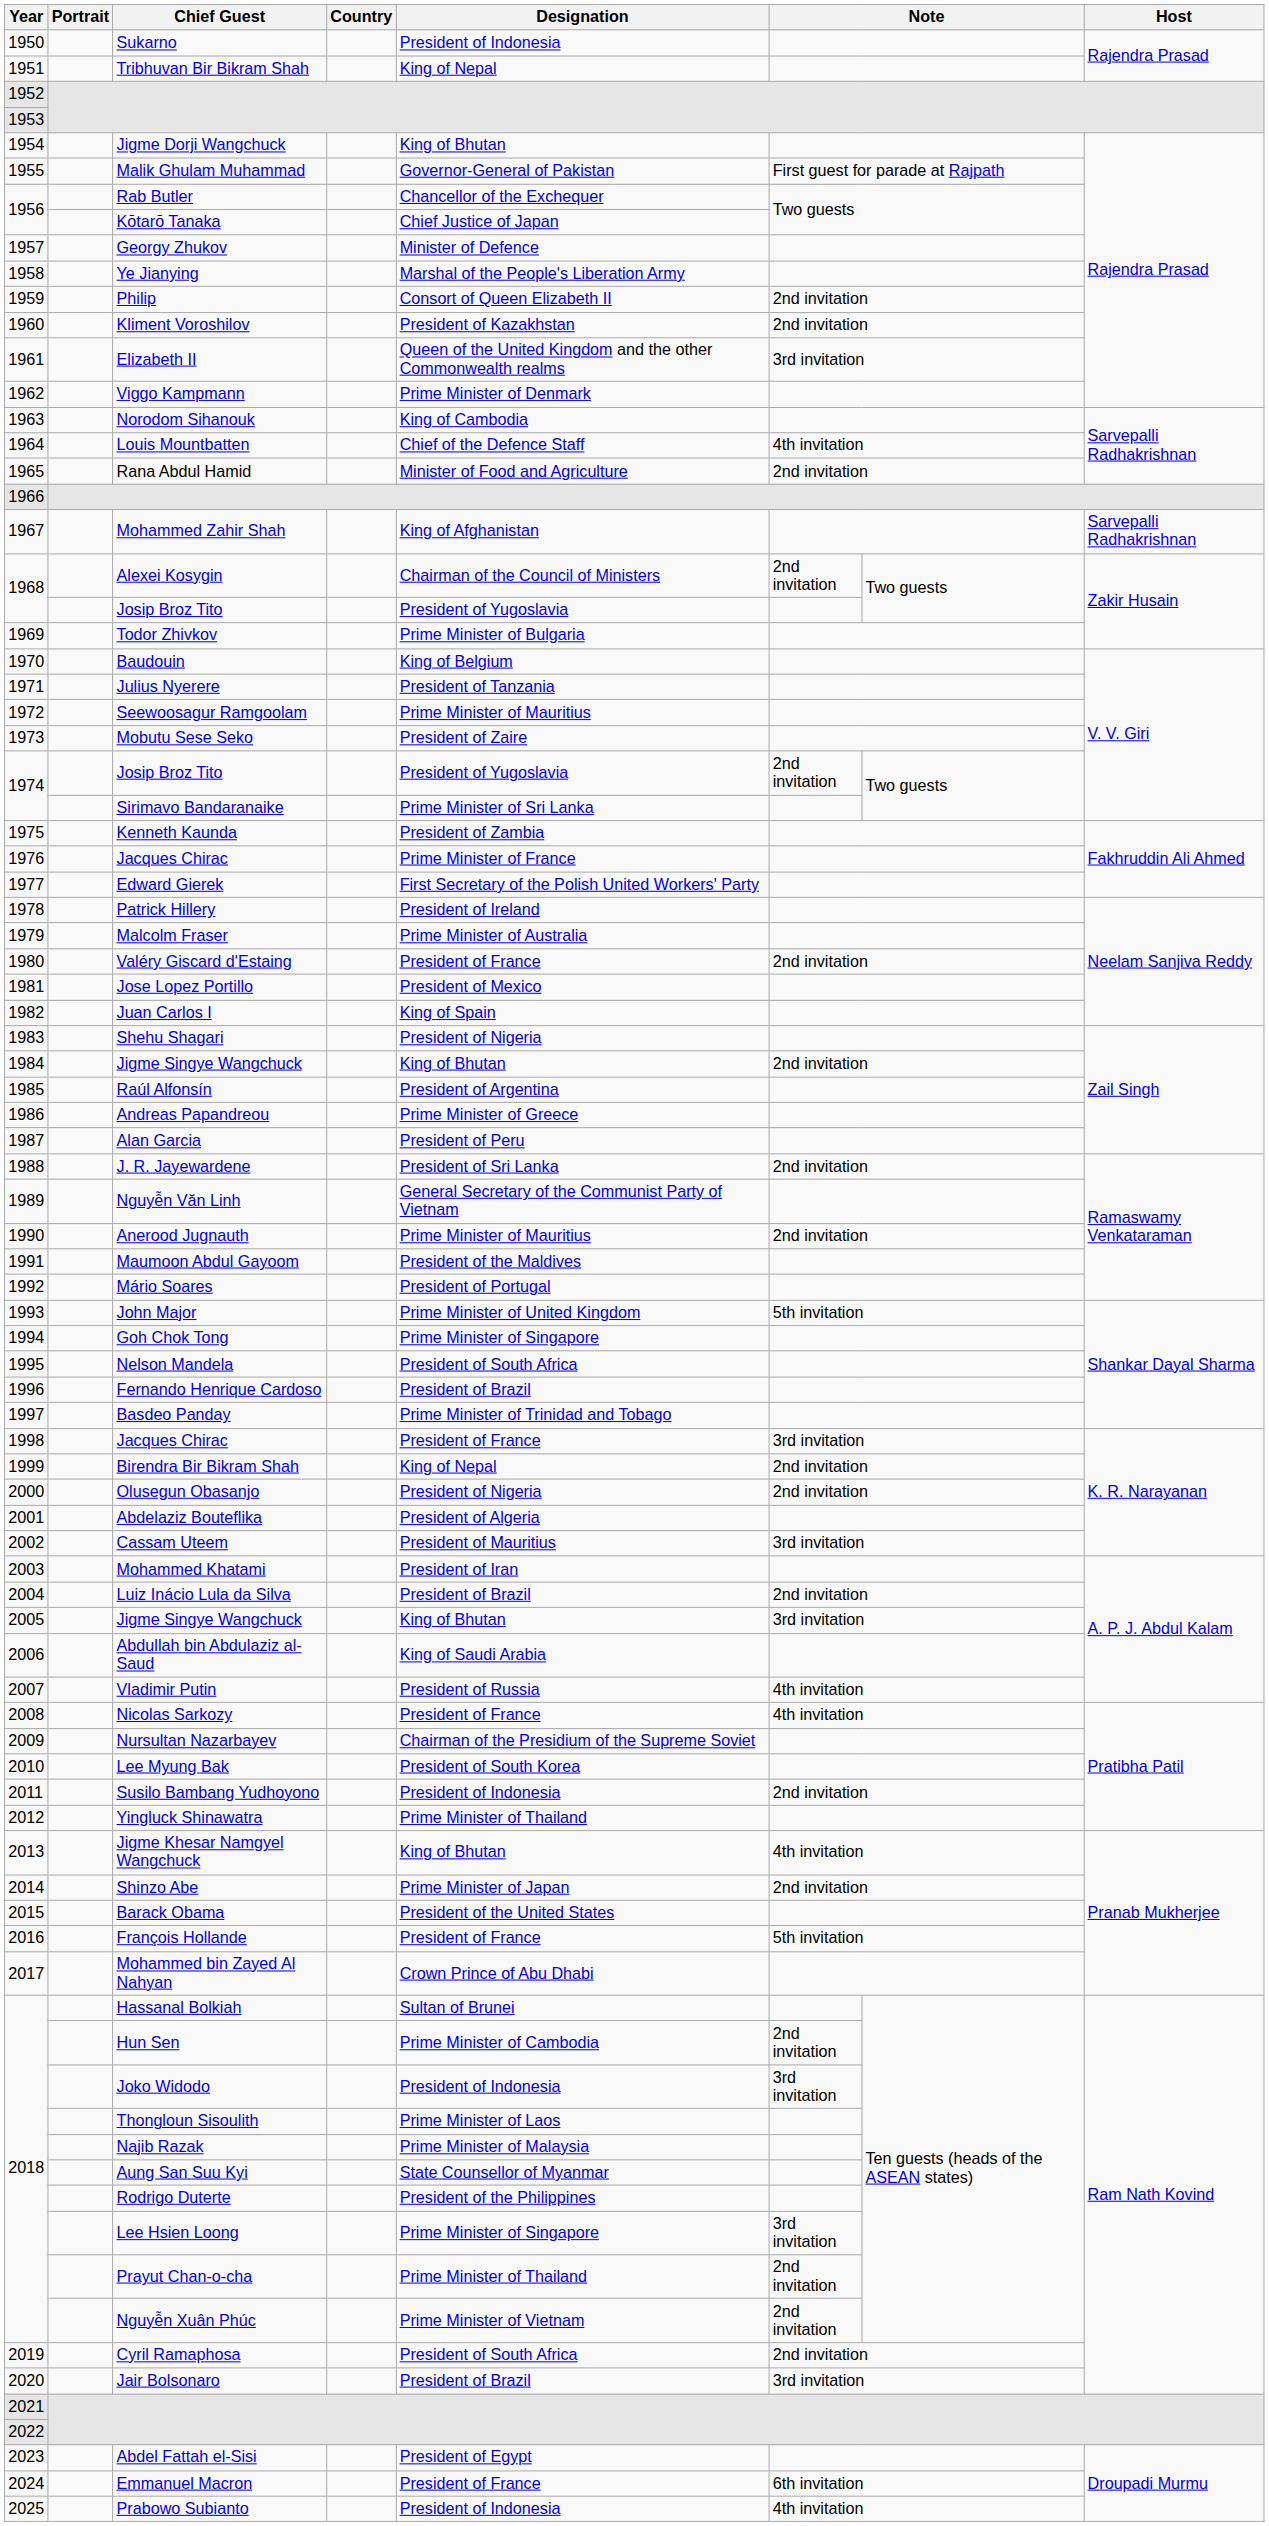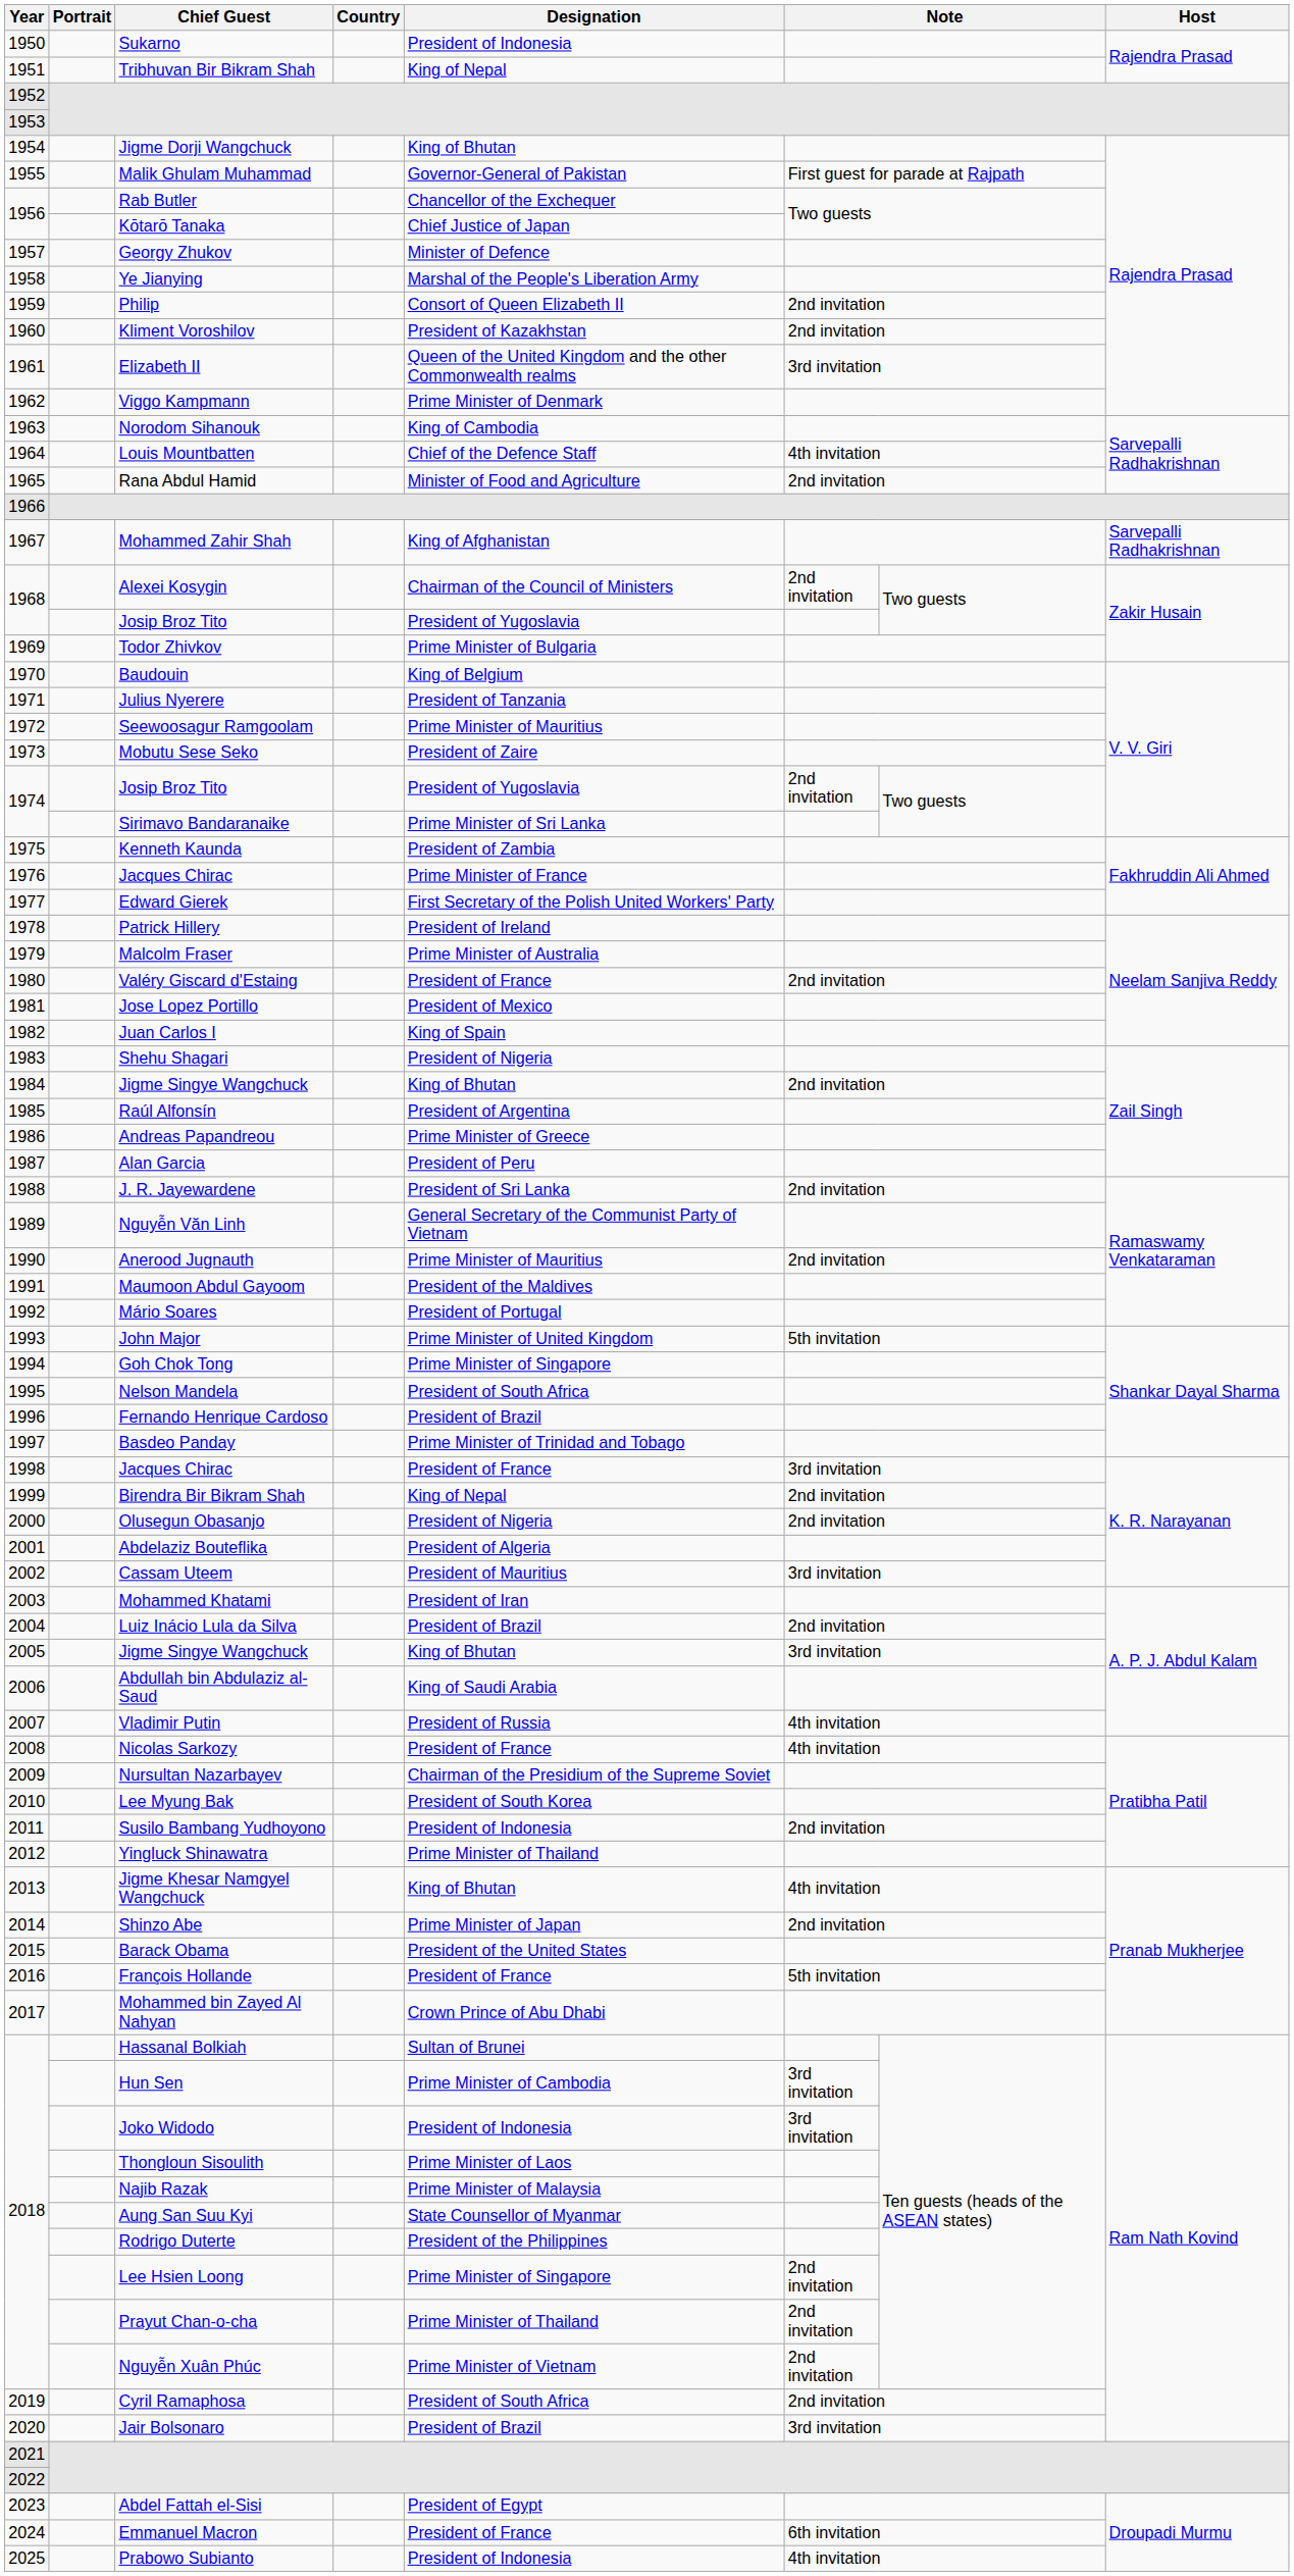Hun Sen | column 6: 2nd invitation -> 3rd invitation
Lee Hsien Loong | column 6: 3rd invitation -> 2nd invitation
